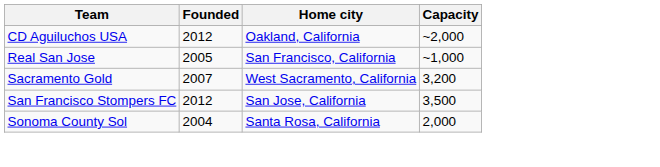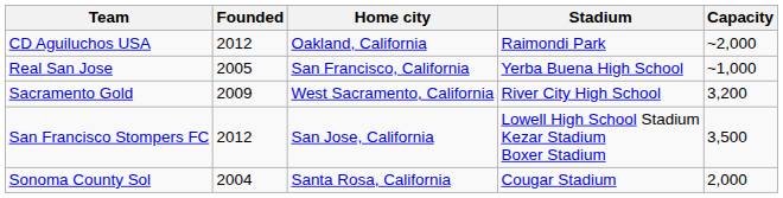+ column: Stadium | Raimondi Park | Yerba Buena High School | River City High School | Lowell High School Stadium Kezar Stadium Boxer Stadium | Cougar Stadium
Sacramento Gold | Founded: 2007 -> 2009
